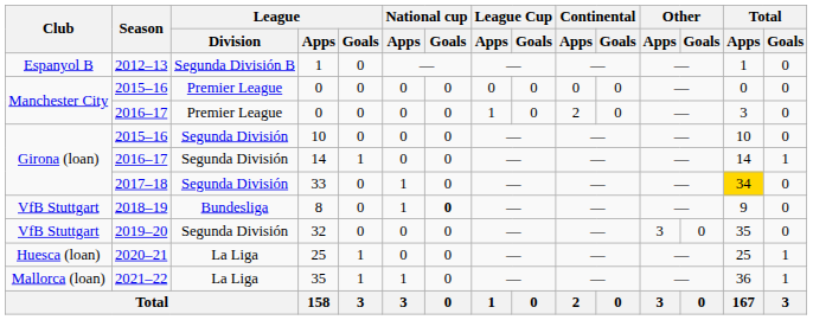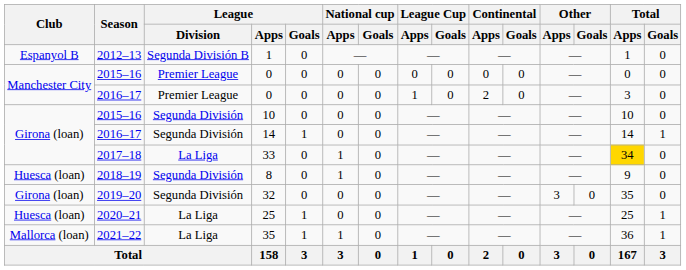33 | League / Division: Segunda División -> La Liga
8 | Club: VfB Stuttgart -> Huesca (loan)
8 | League / Division: Bundesliga -> Segunda División
8 | National cup / Goals: bold -> normal
32 | Club: VfB Stuttgart -> Girona (loan)
